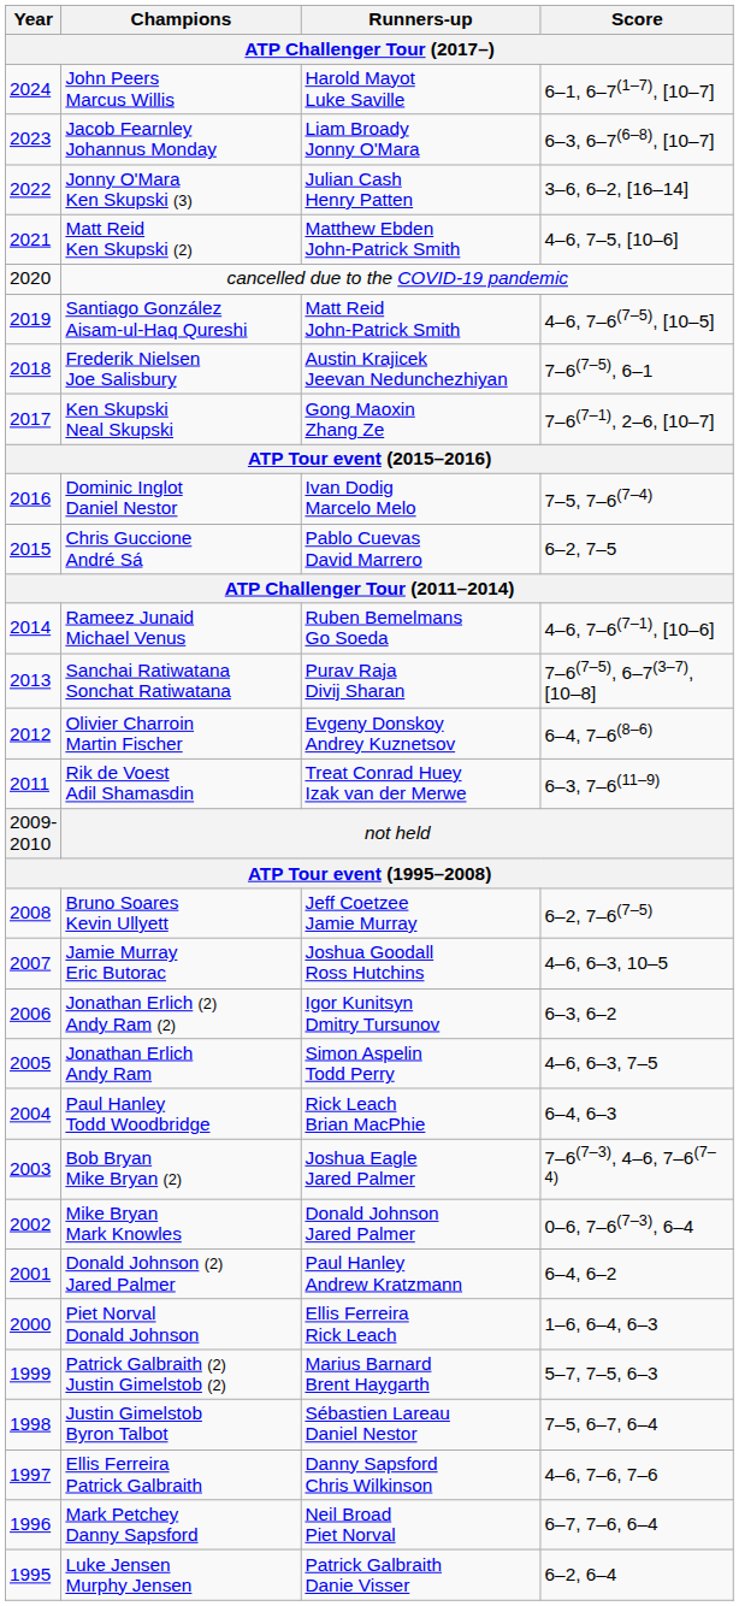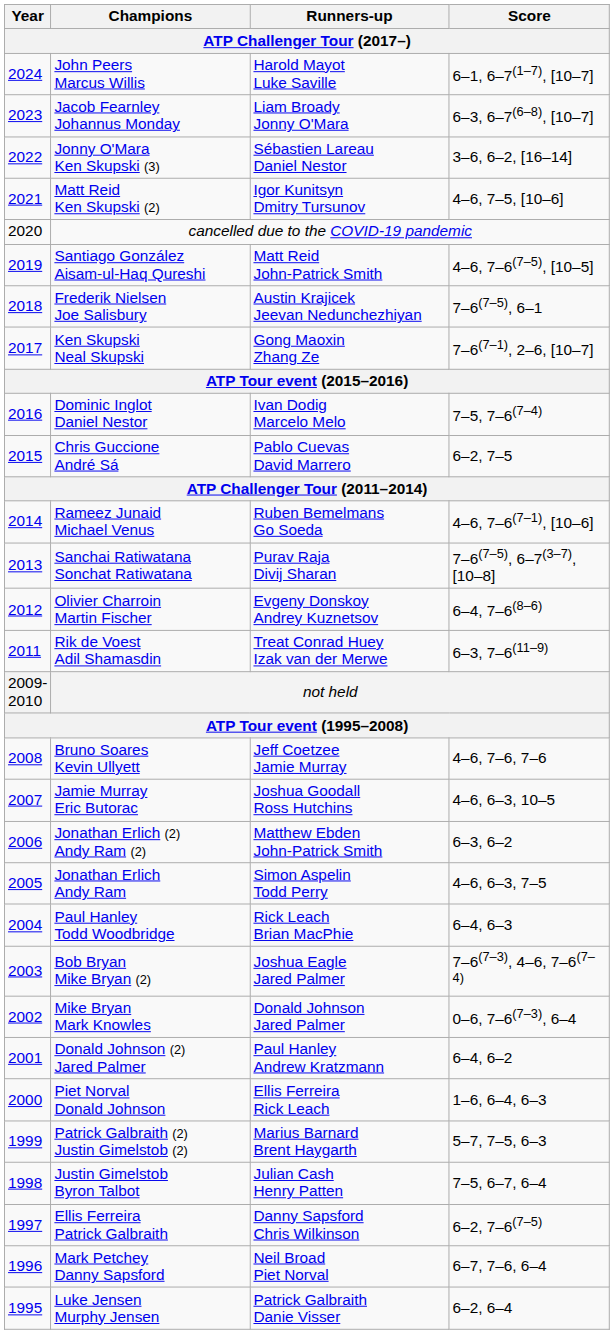Jonny O'Mara Ken Skupski (3) | Runners-up: Julian Cash Henry Patten -> Sébastien Lareau Daniel Nestor
Matt Reid Ken Skupski (2) | Runners-up: Matthew Ebden John-Patrick Smith -> Igor Kunitsyn Dmitry Tursunov
Bruno Soares Kevin Ullyett | Score: 6–2, 7–6(7–5) -> 4–6, 7–6, 7–6
Jonathan Erlich (2) Andy Ram (2) | Runners-up: Igor Kunitsyn Dmitry Tursunov -> Matthew Ebden John-Patrick Smith
Justin Gimelstob Byron Talbot | Runners-up: Sébastien Lareau Daniel Nestor -> Julian Cash Henry Patten
Ellis Ferreira Patrick Galbraith | Score: 4–6, 7–6, 7–6 -> 6–2, 7–6(7–5)
